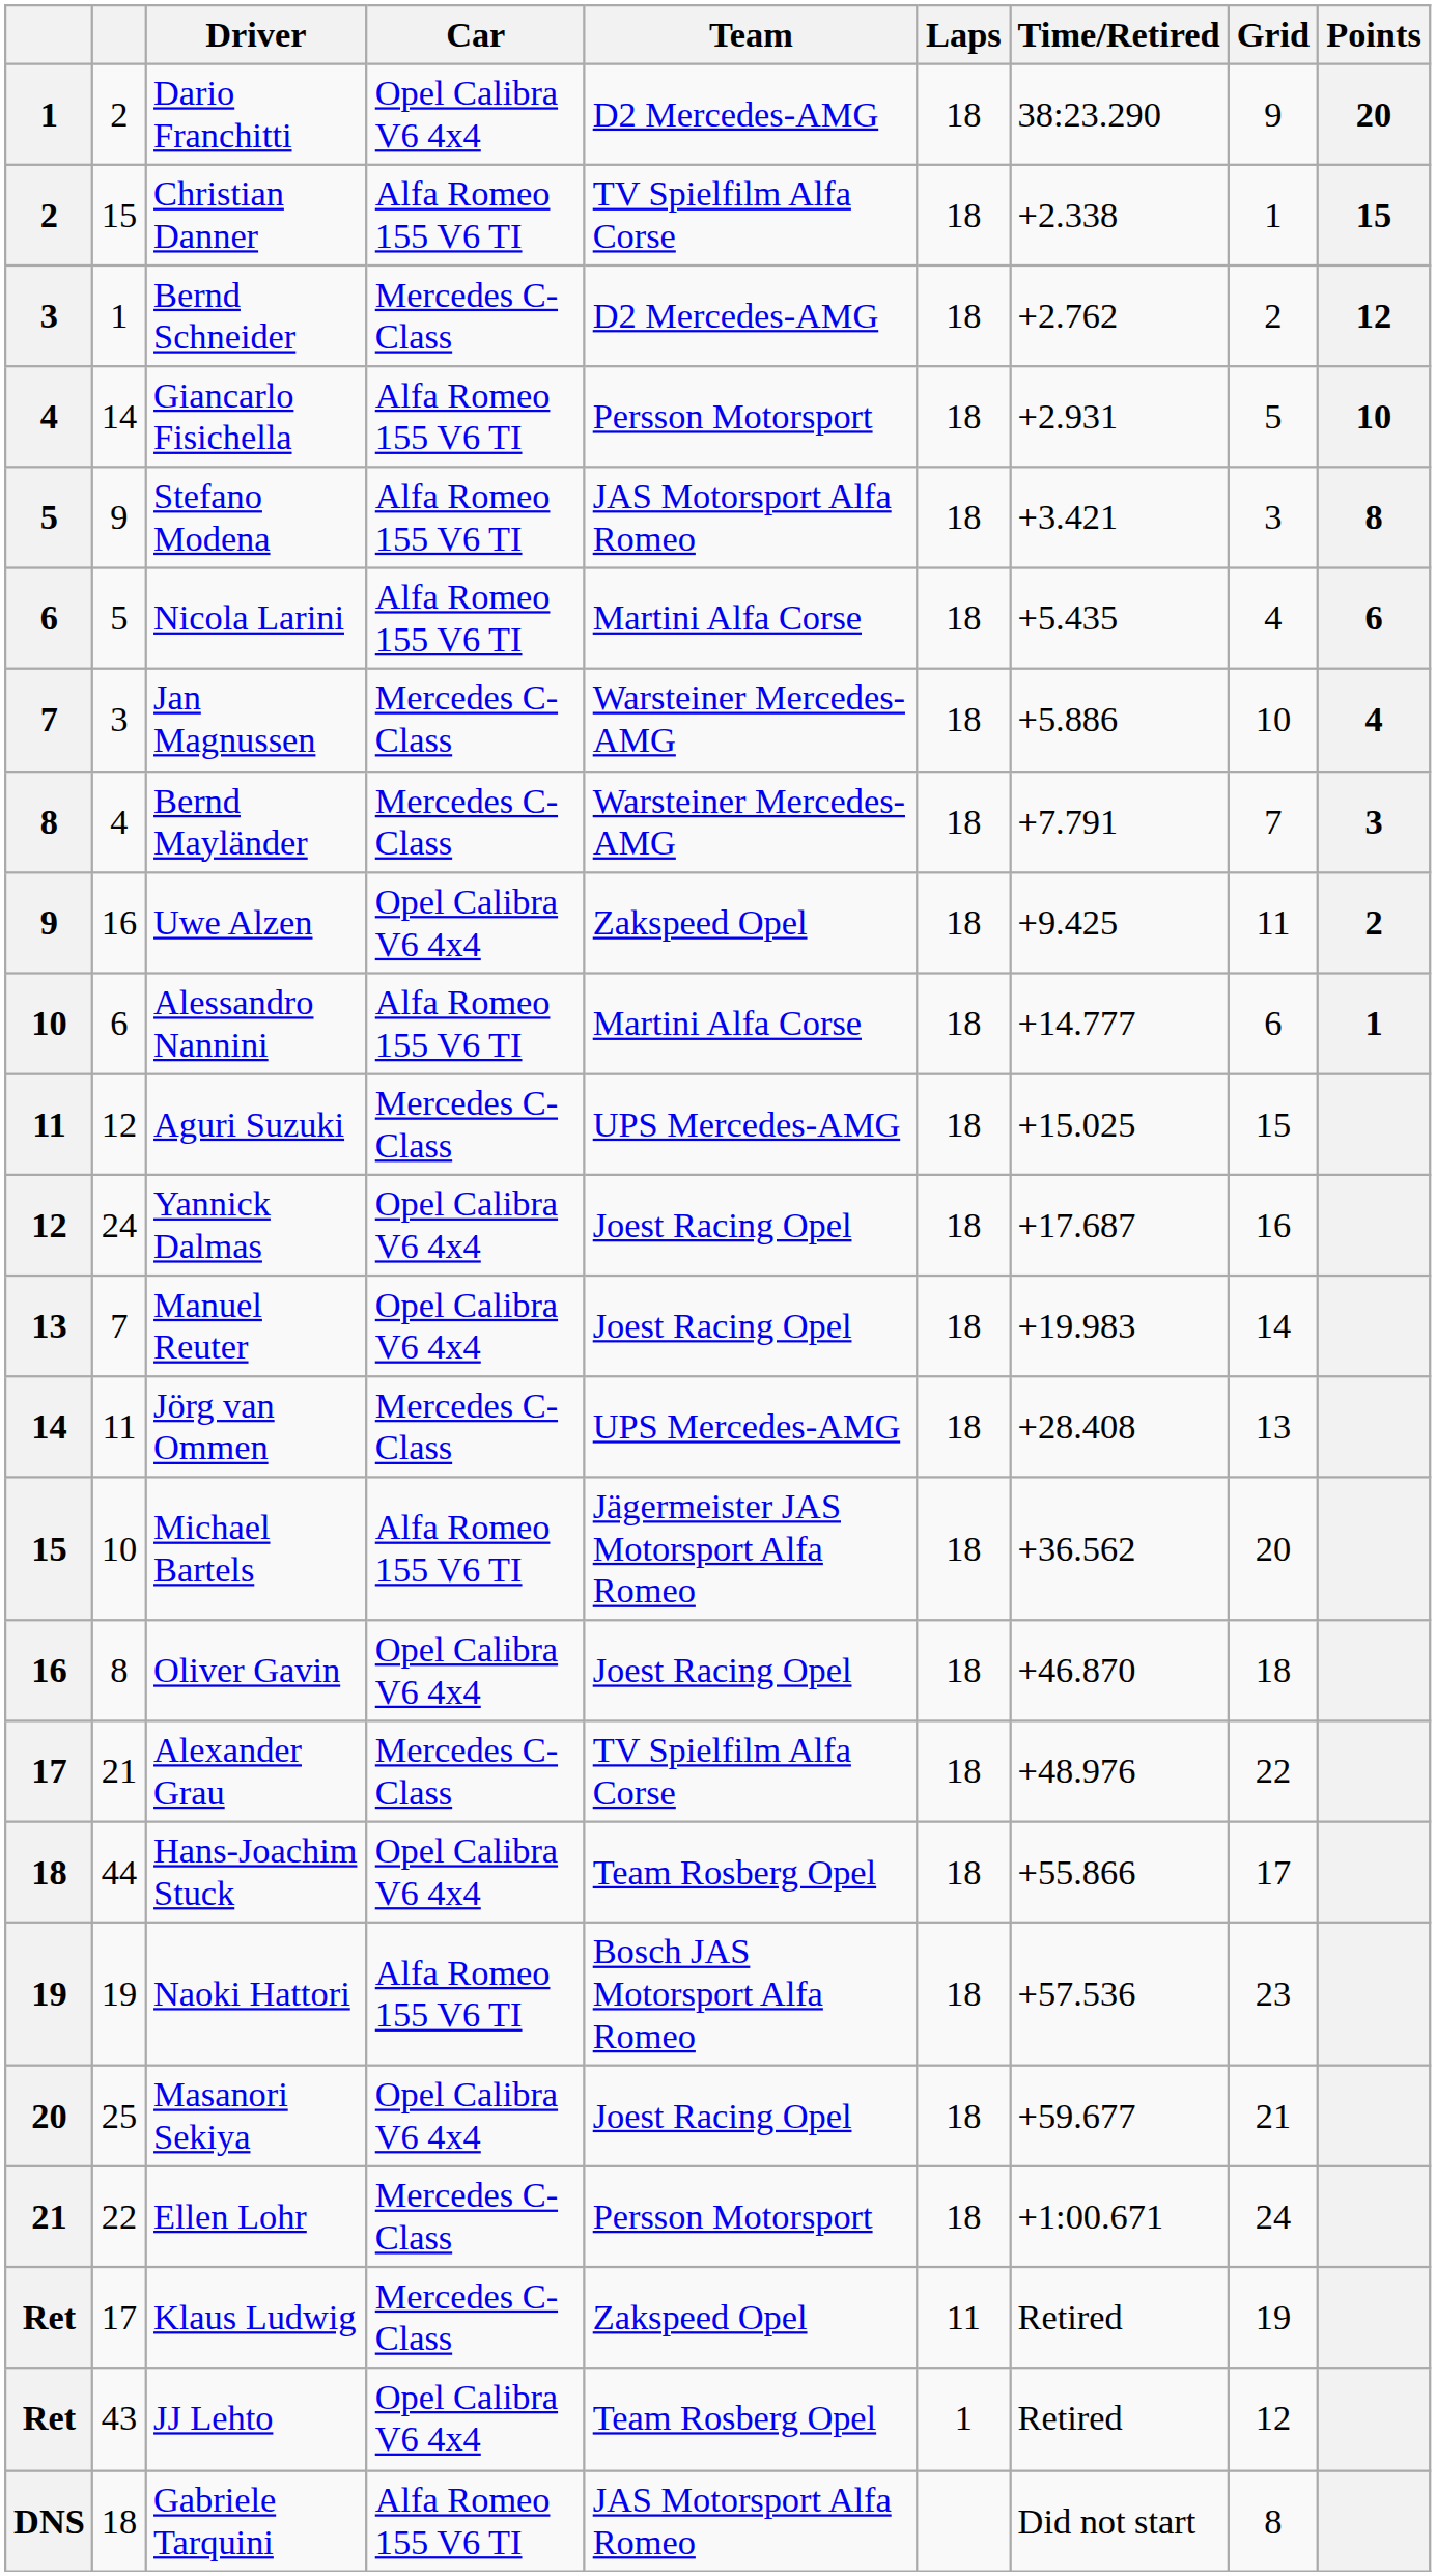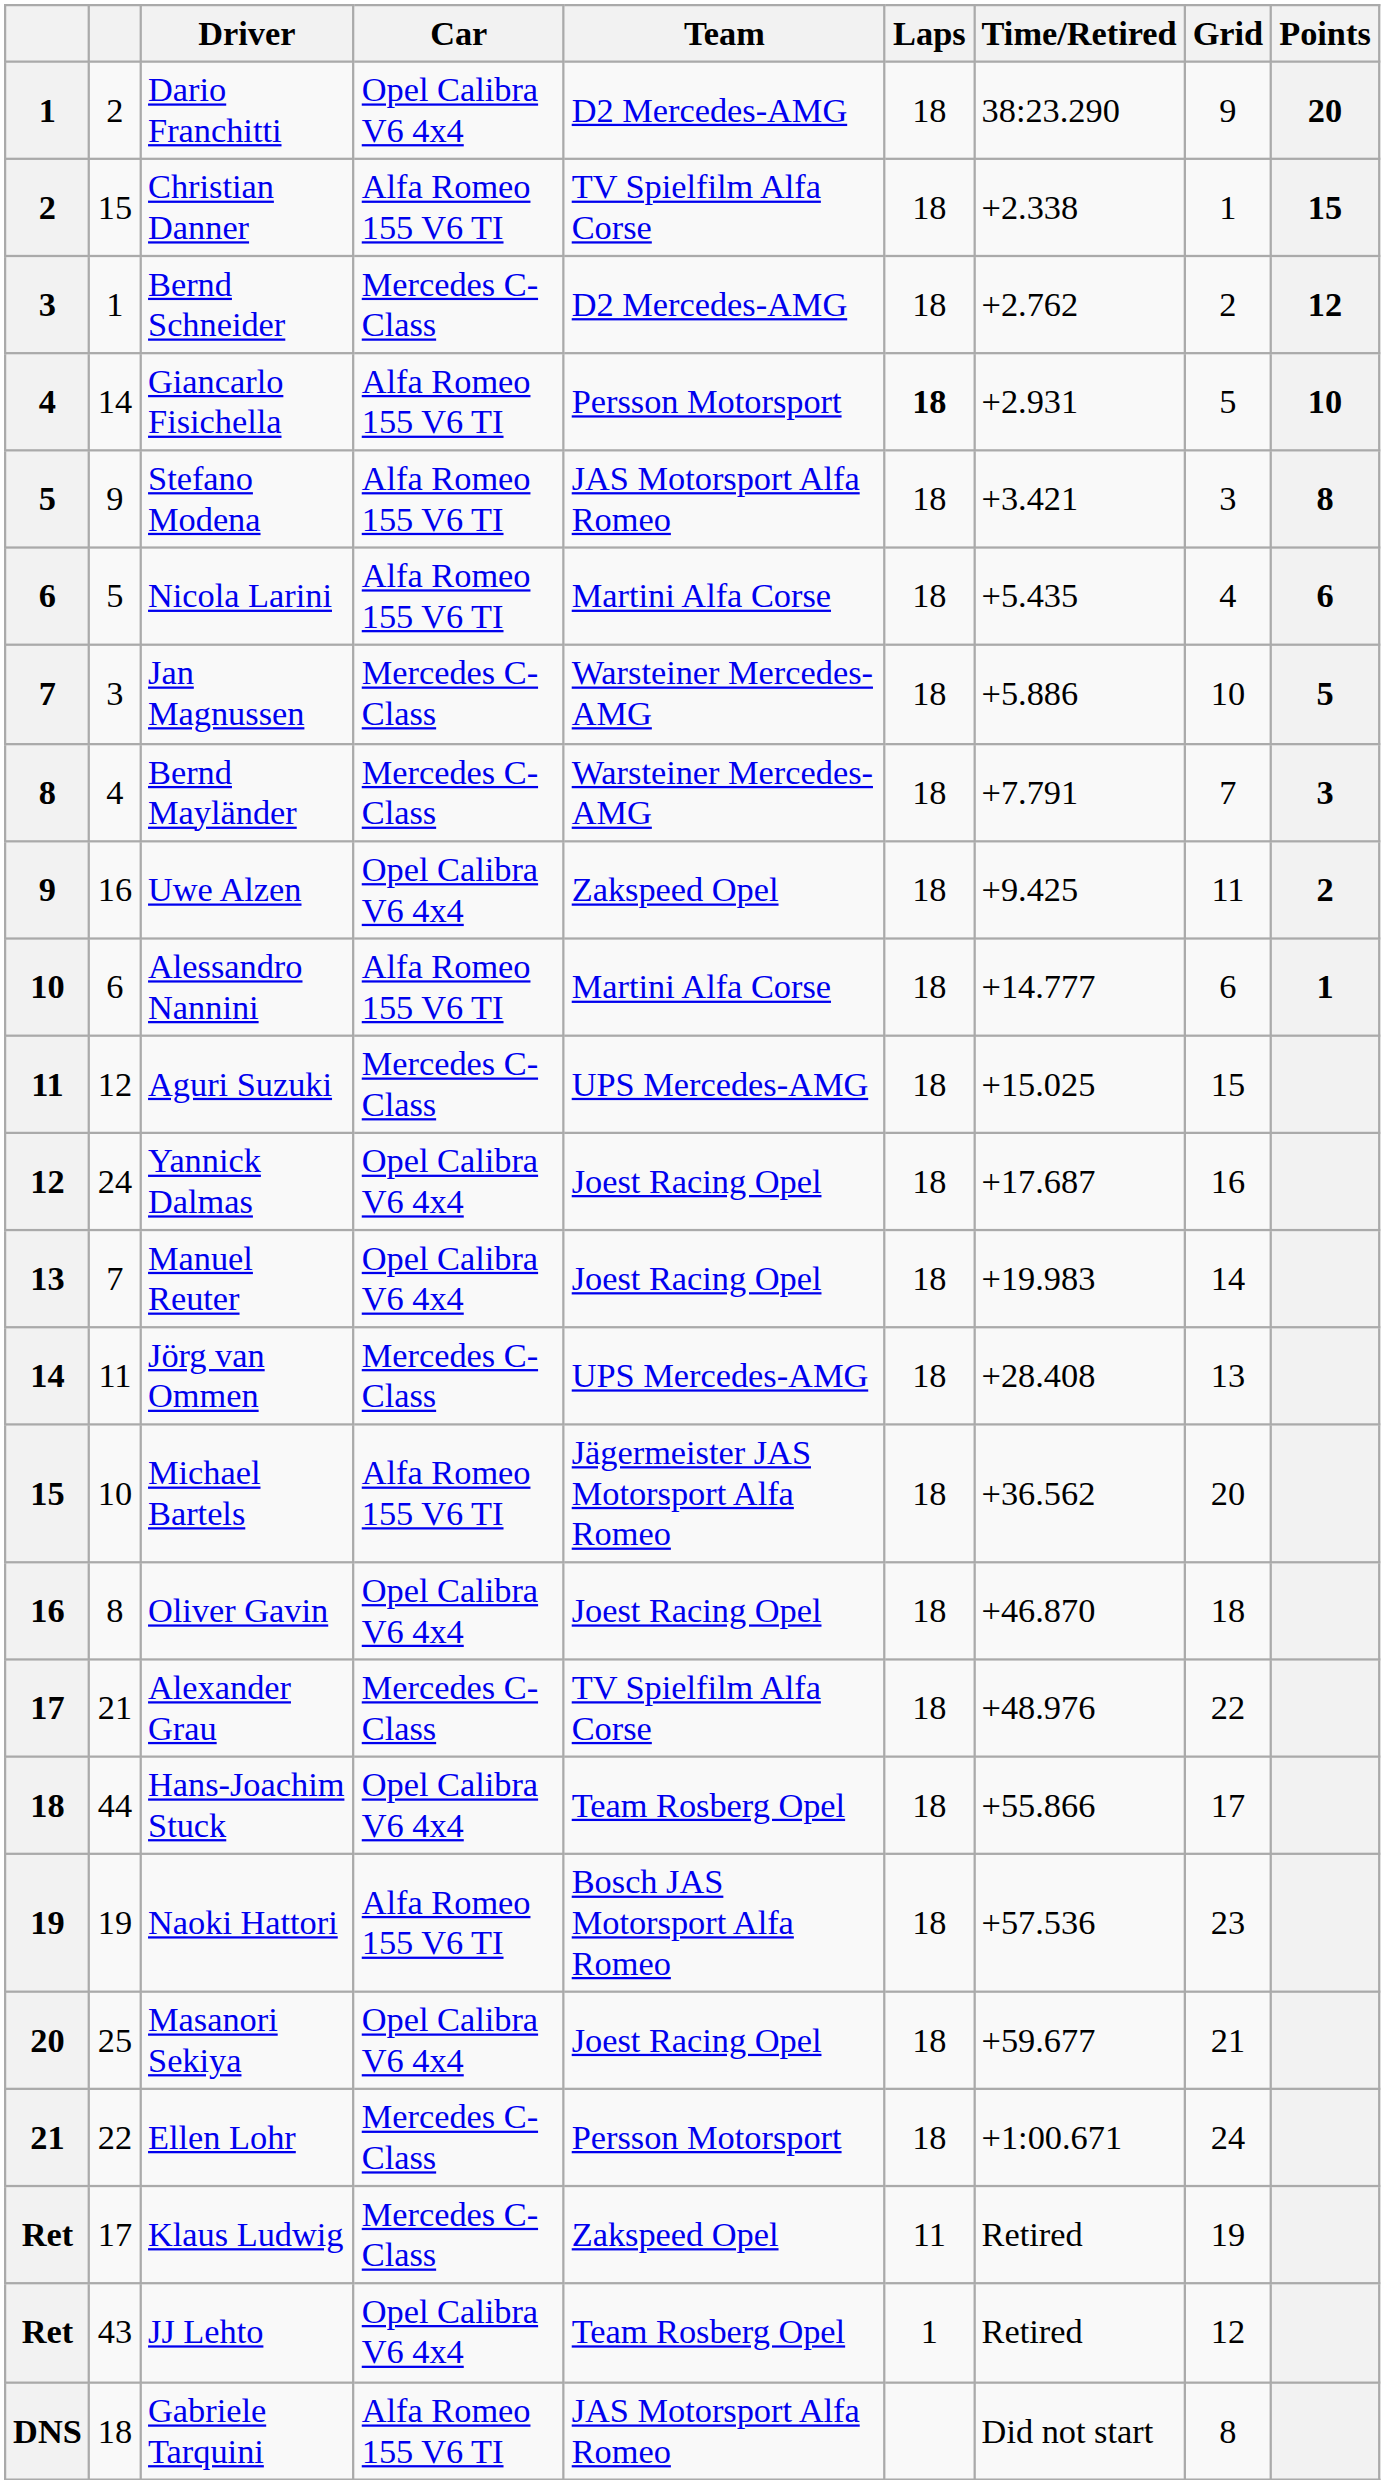Giancarlo Fisichella | Laps: normal -> bold
Jan Magnussen | Points: 4 -> 5
